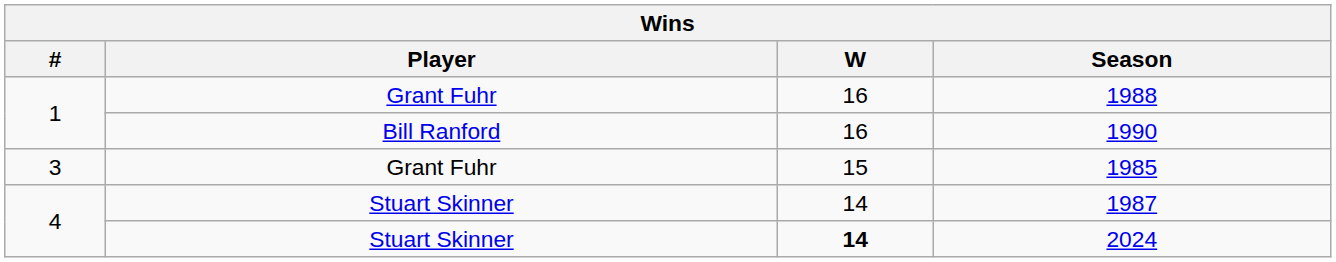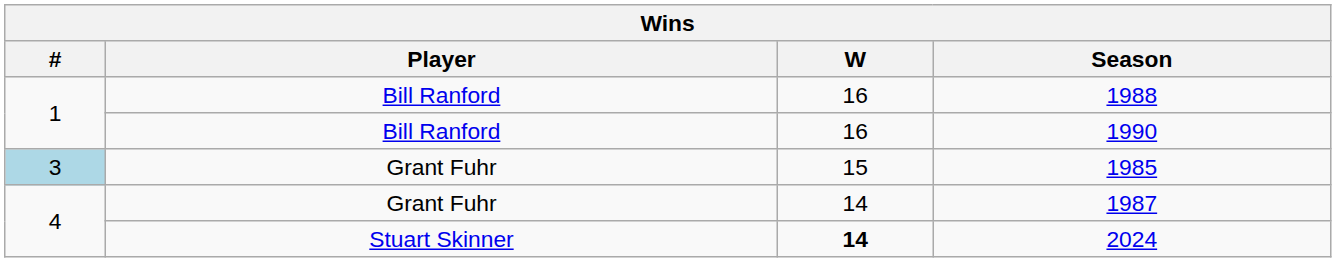1988 | Player: Grant Fuhr -> Bill Ranford
1985 | #: no background -> lightblue background
1987 | Player: Stuart Skinner -> Grant Fuhr
